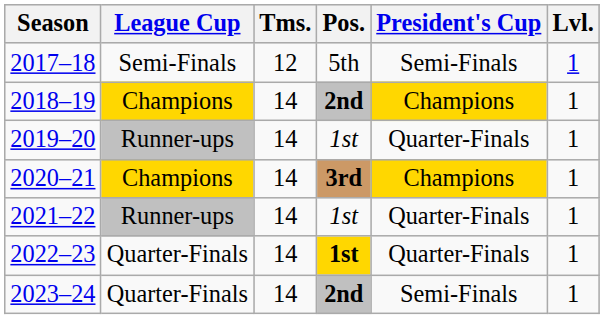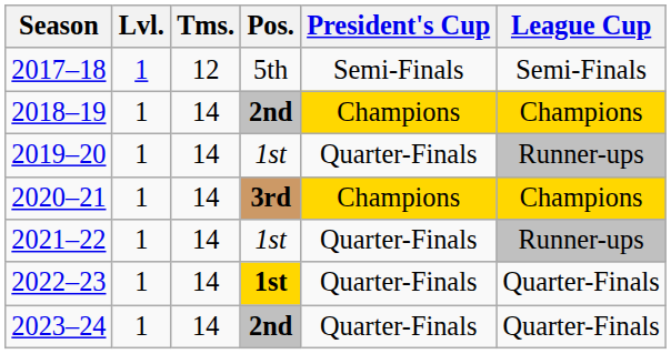columns swapped: Lvl. <-> League Cup
2023–24 | President's Cup: Semi-Finals -> Quarter-Finals
